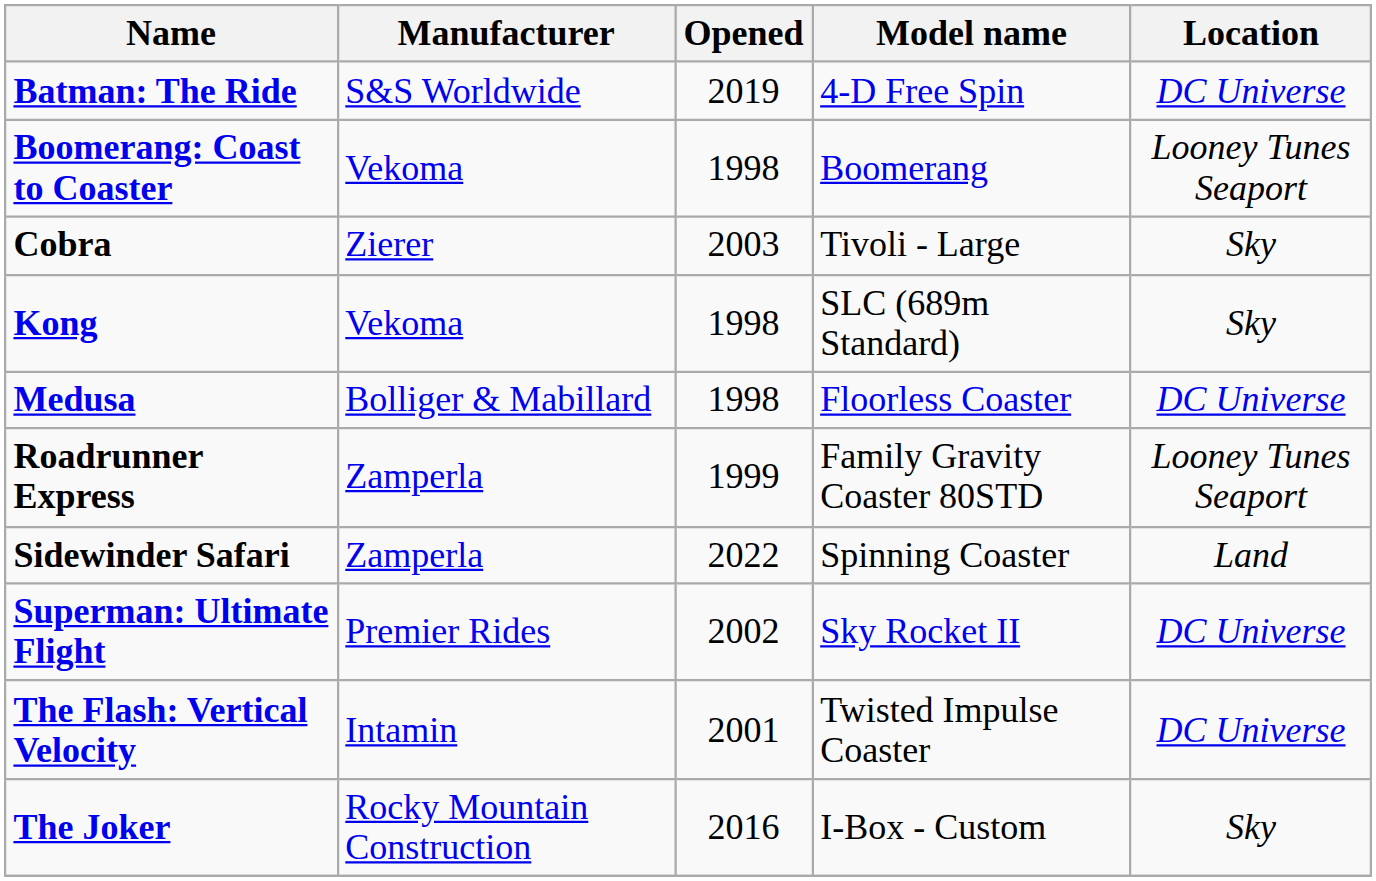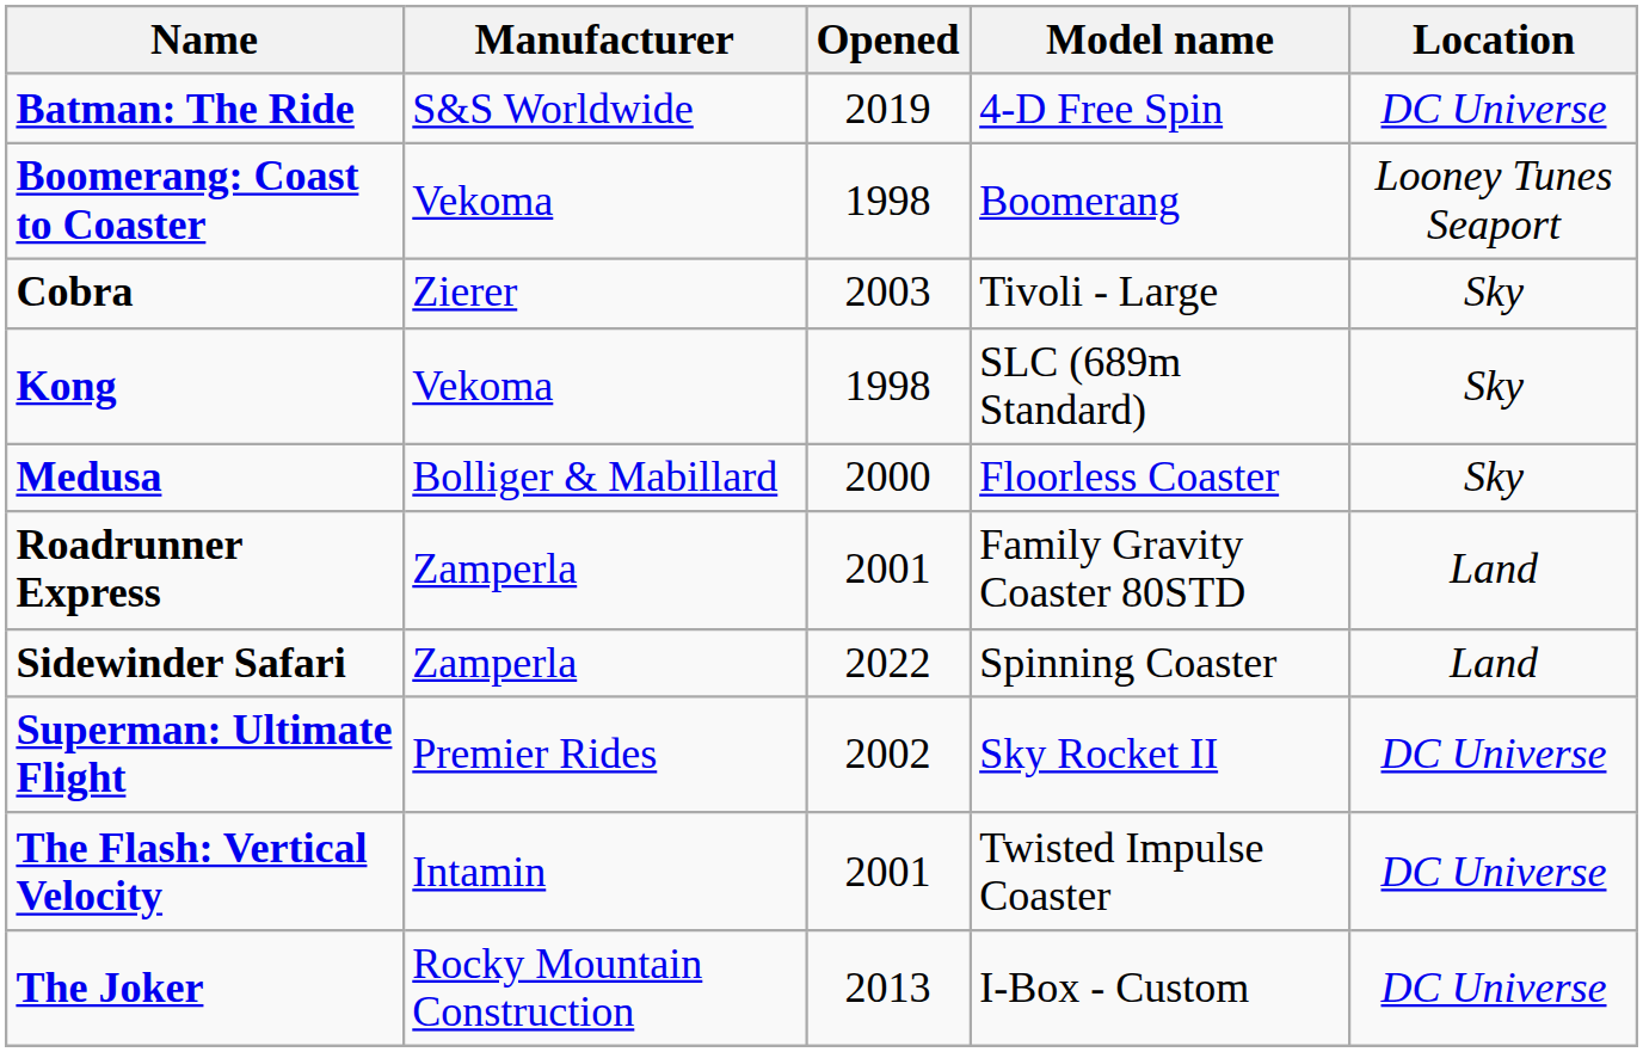Medusa | Opened: 1998 -> 2000
Medusa | Location: DC Universe -> Sky
Roadrunner Express | Opened: 1999 -> 2001
Roadrunner Express | Location: Looney Tunes Seaport -> Land
The Joker | Opened: 2016 -> 2013
The Joker | Location: Sky -> DC Universe
